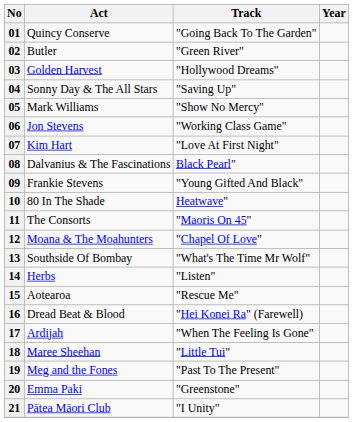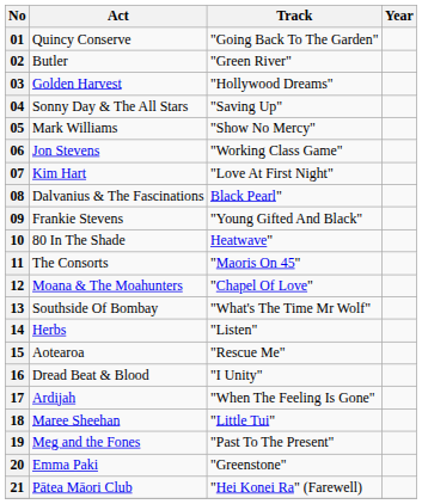16 | Track: "Hei Konei Ra" (Farewell) -> "I Unity"
21 | Track: "I Unity" -> "Hei Konei Ra" (Farewell)
